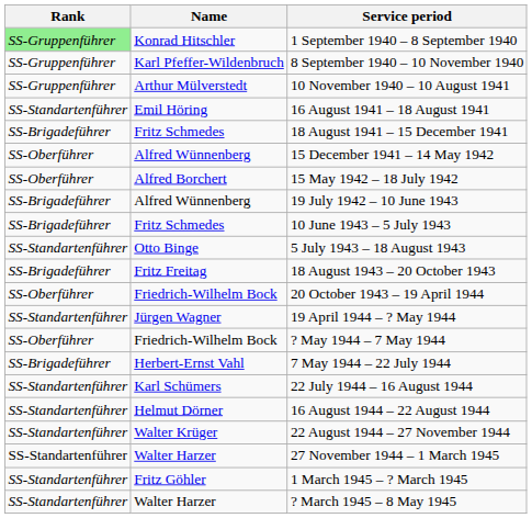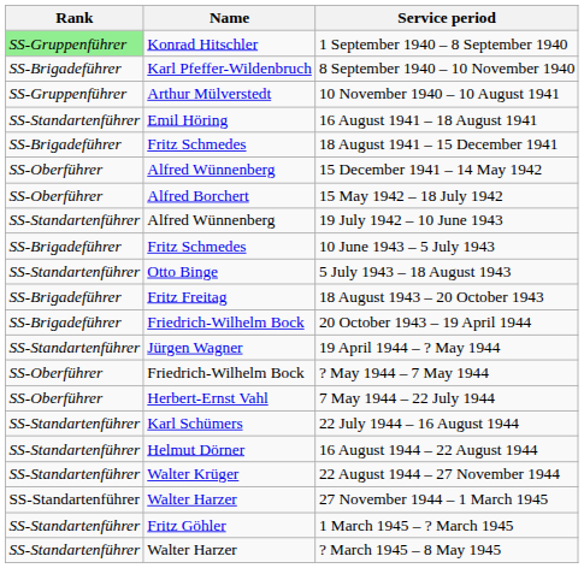8 September 1940 – 10 November 1940 | Rank: SS-Gruppenführer -> SS-Brigadeführer
19 July 1942 – 10 June 1943 | Rank: SS-Brigadeführer -> SS-Standartenführer
20 October 1943 – 19 April 1944 | Rank: SS-Oberführer -> SS-Brigadeführer
7 May 1944 – 22 July 1944 | Rank: SS-Brigadeführer -> SS-Oberführer
